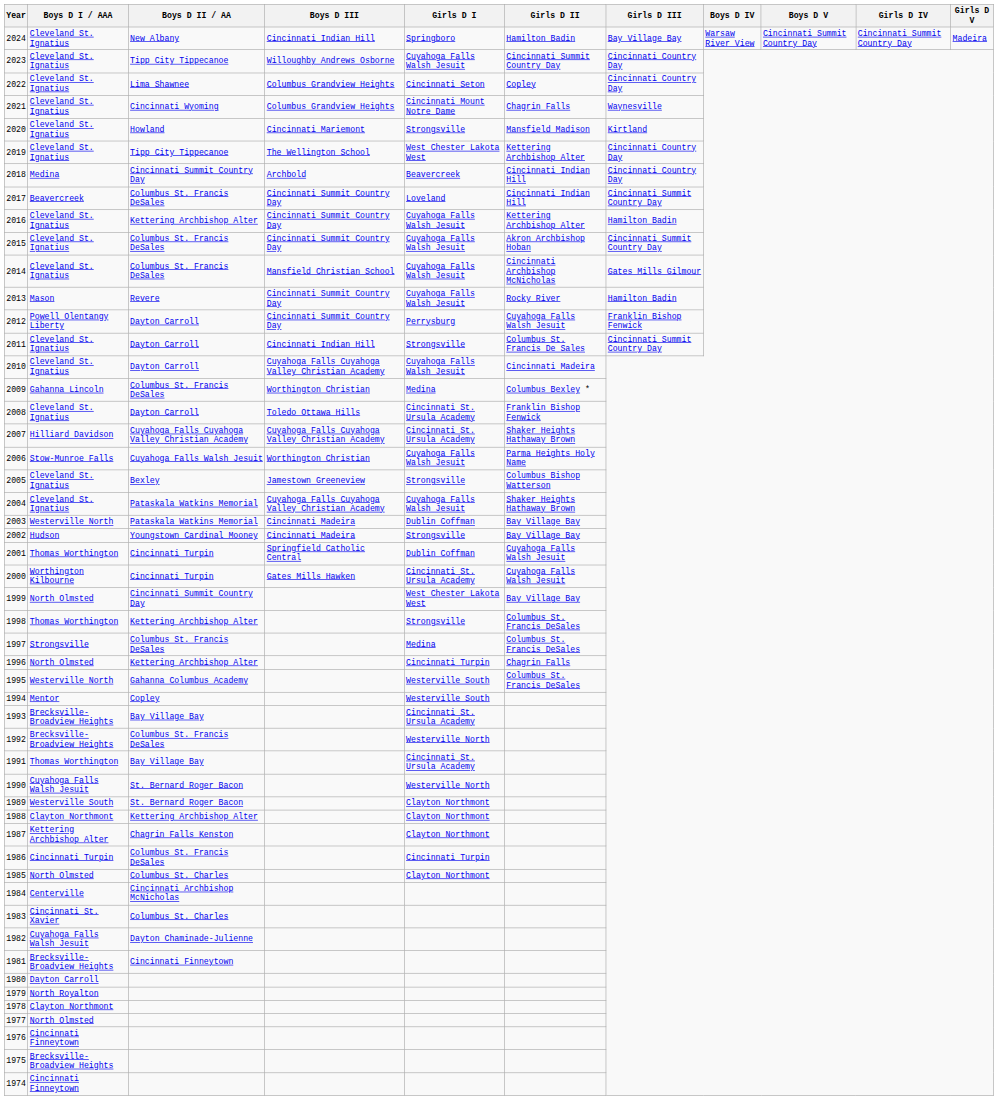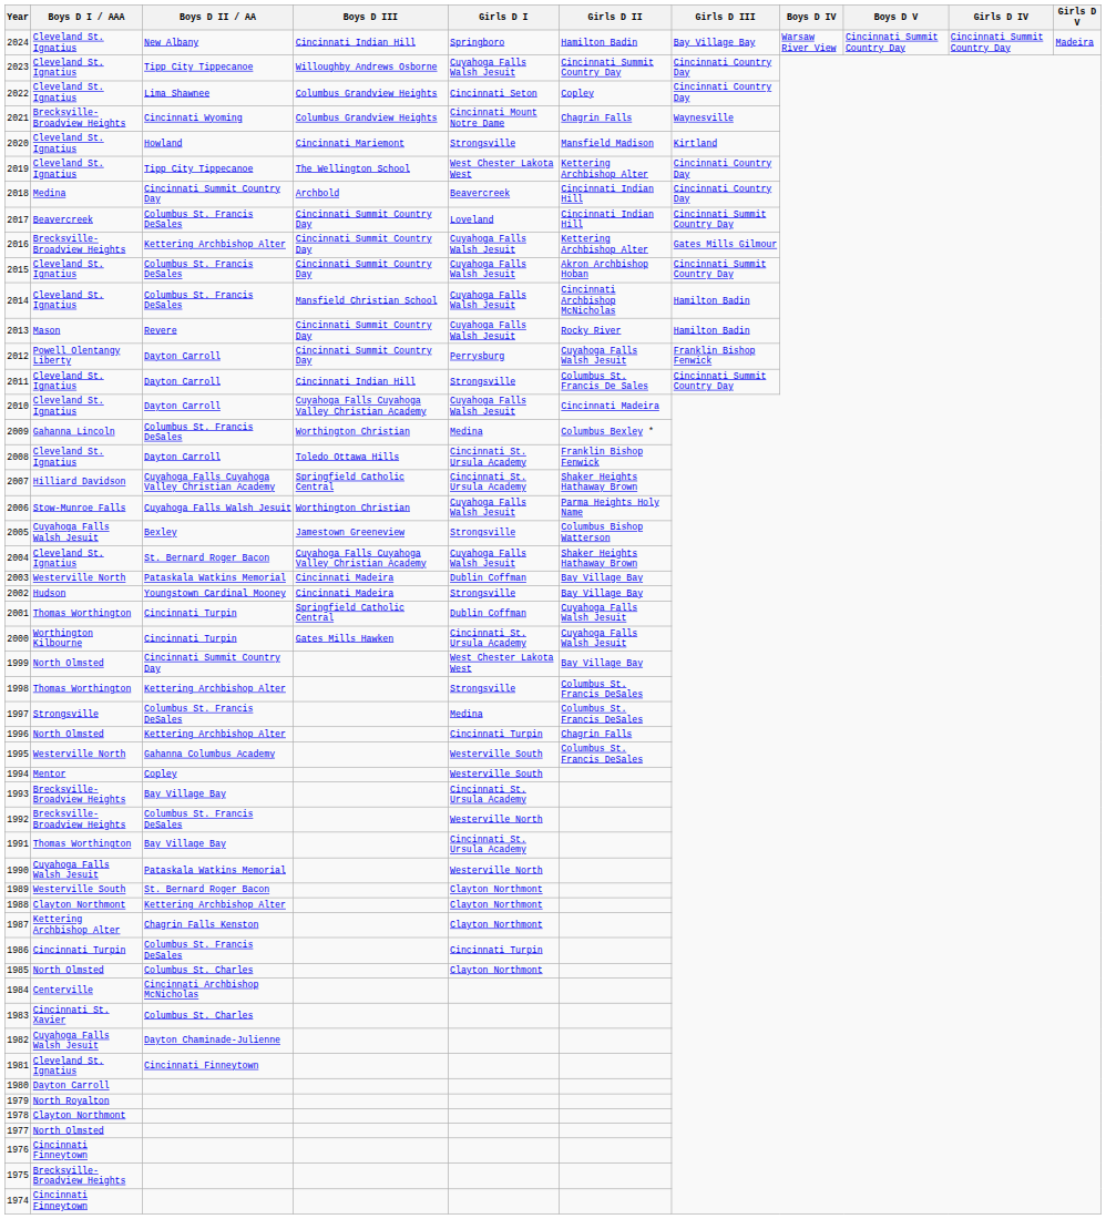2021 | Boys D I / AAA: Cleveland St. Ignatius -> Brecksville-Broadview Heights
2016 | Boys D I / AAA: Cleveland St. Ignatius -> Brecksville-Broadview Heights
2016 | Girls D III: Hamilton Badin -> Gates Mills Gilmour
2014 | Girls D III: Gates Mills Gilmour -> Hamilton Badin
2007 | Boys D III: Cuyahoga Falls Cuyahoga Valley Christian Academy -> Springfield Catholic Central
2005 | Boys D I / AAA: Cleveland St. Ignatius -> Cuyahoga Falls Walsh Jesuit
2004 | Boys D II / AA: Pataskala Watkins Memorial -> St. Bernard Roger Bacon
1990 | Boys D II / AA: St. Bernard Roger Bacon -> Pataskala Watkins Memorial
1981 | Boys D I / AAA: Brecksville-Broadview Heights -> Cleveland St. Ignatius
